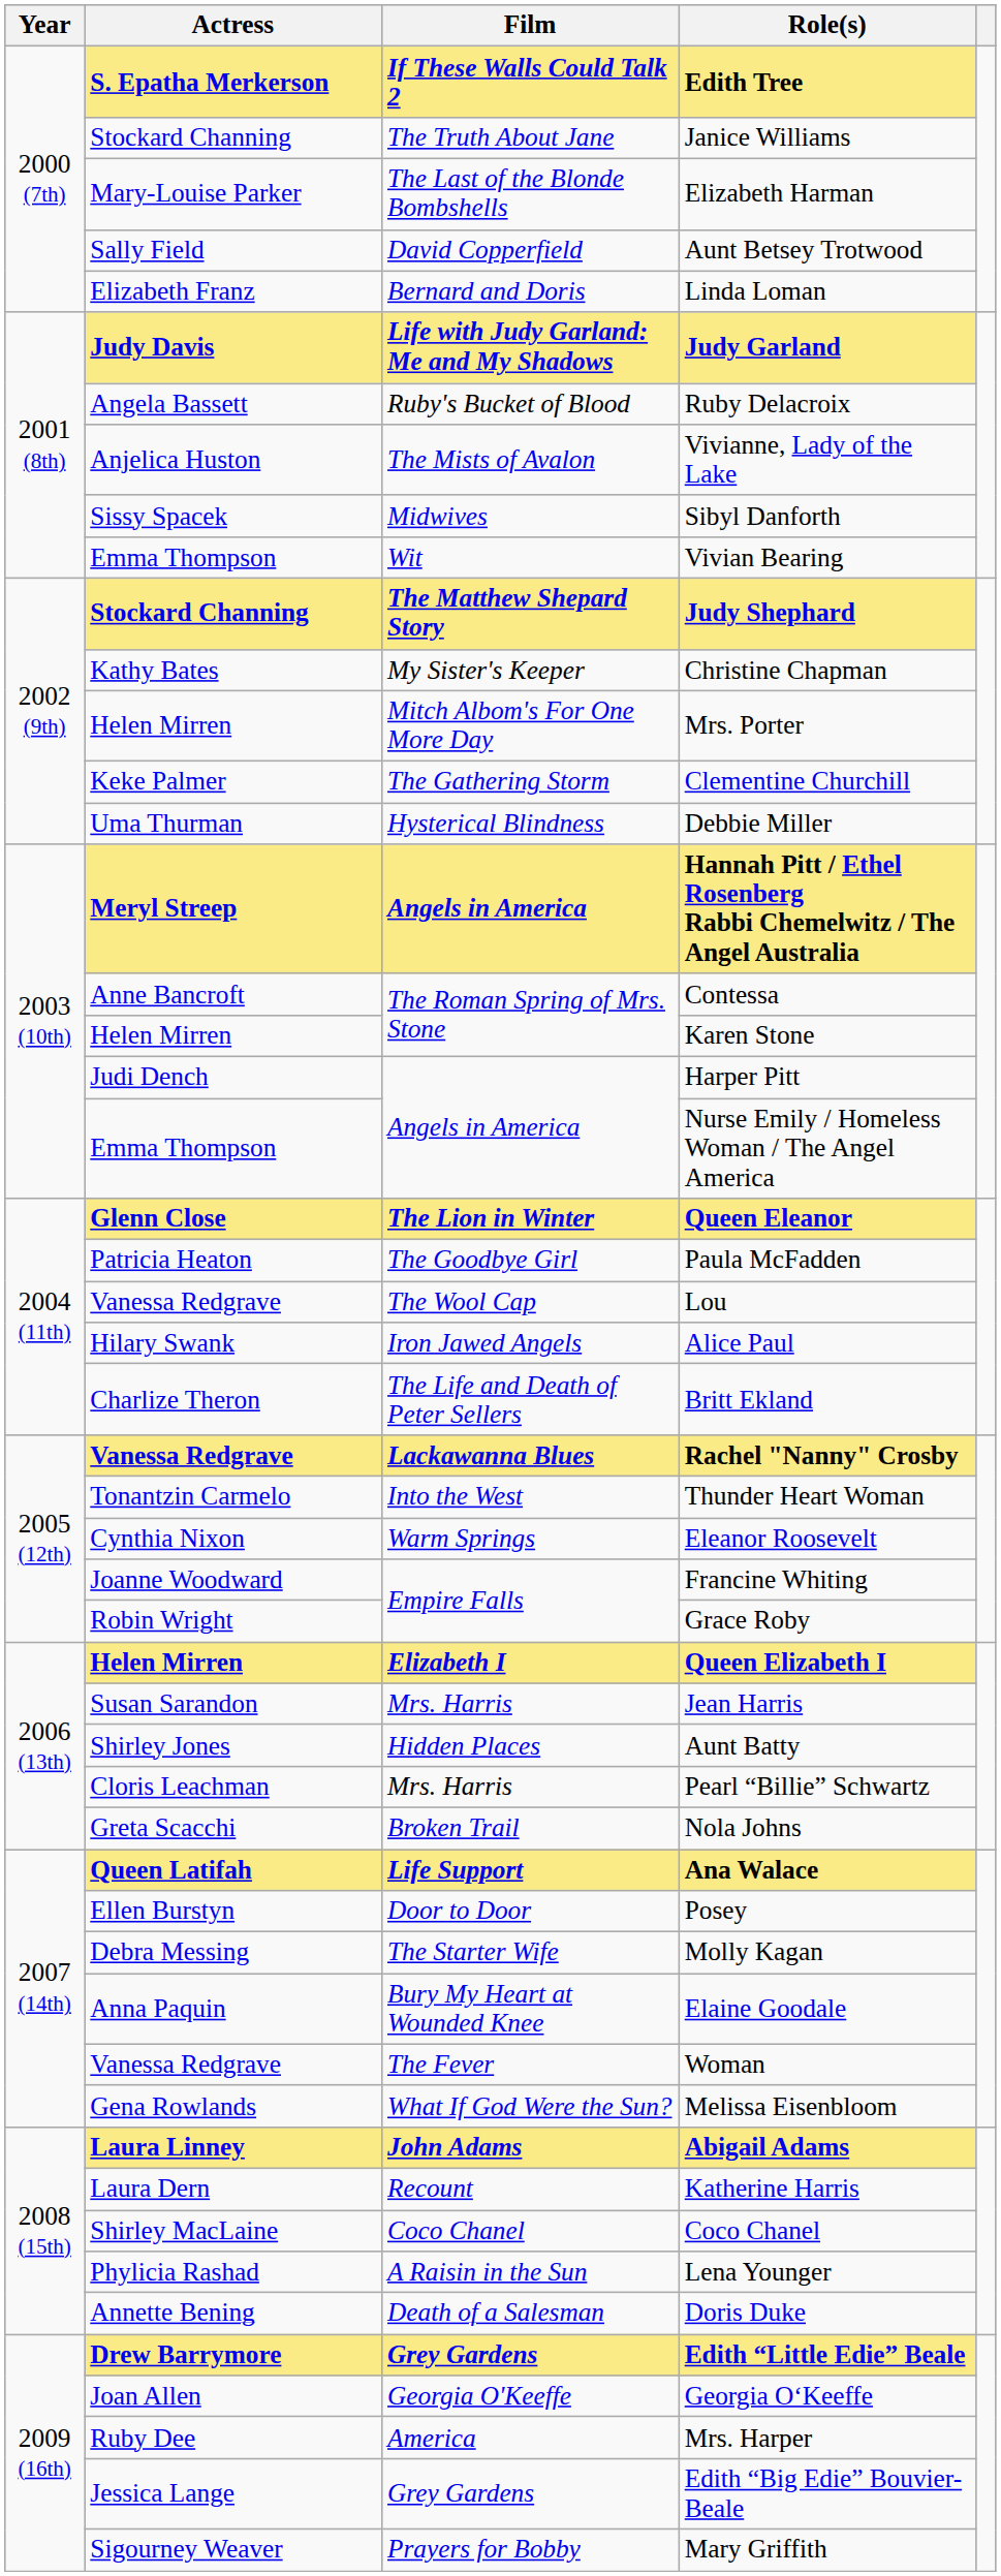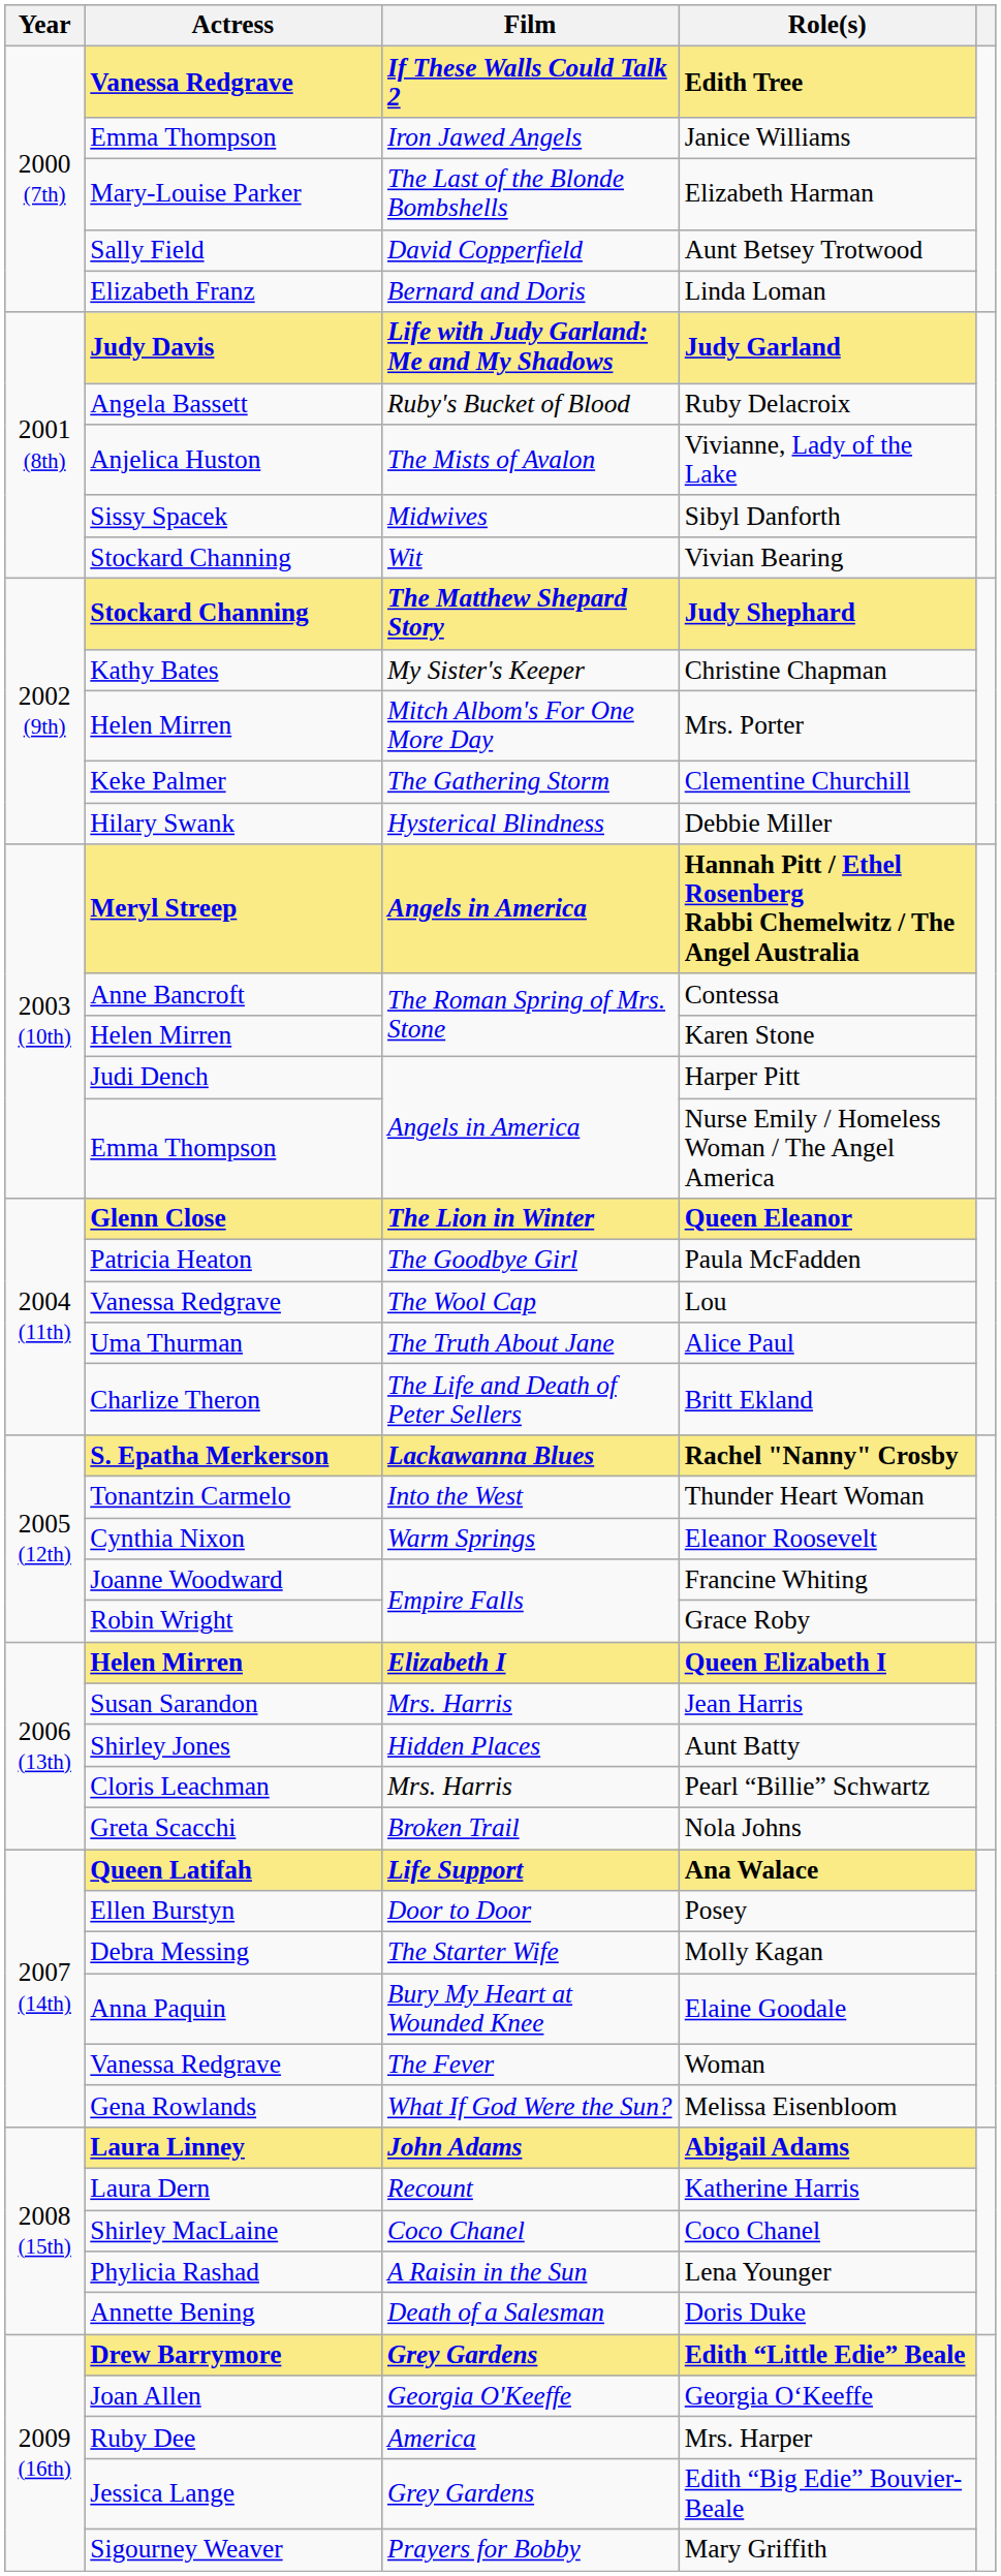Edith Tree | Actress: S. Epatha Merkerson -> Vanessa Redgrave
Janice Williams | Actress: Stockard Channing -> Emma Thompson
Janice Williams | Film: The Truth About Jane -> Iron Jawed Angels
Vivian Bearing | Actress: Emma Thompson -> Stockard Channing
Debbie Miller | Actress: Uma Thurman -> Hilary Swank
Alice Paul | Actress: Hilary Swank -> Uma Thurman
Alice Paul | Film: Iron Jawed Angels -> The Truth About Jane
Rachel "Nanny" Crosby | Actress: Vanessa Redgrave -> S. Epatha Merkerson
